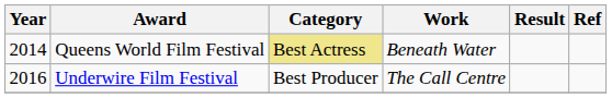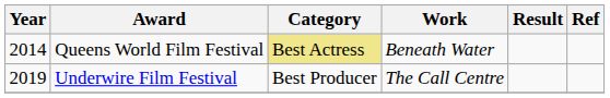Underwire Film Festival | Year: 2016 -> 2019
